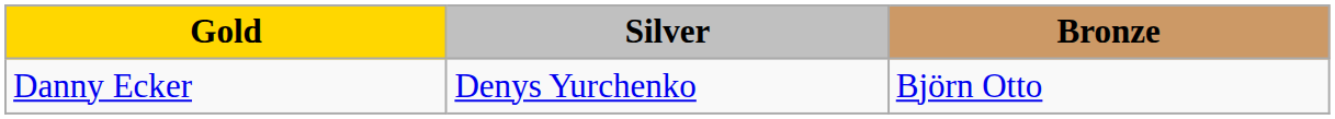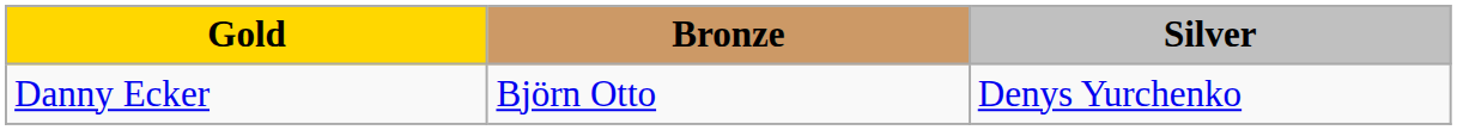columns swapped: Silver <-> Bronze
